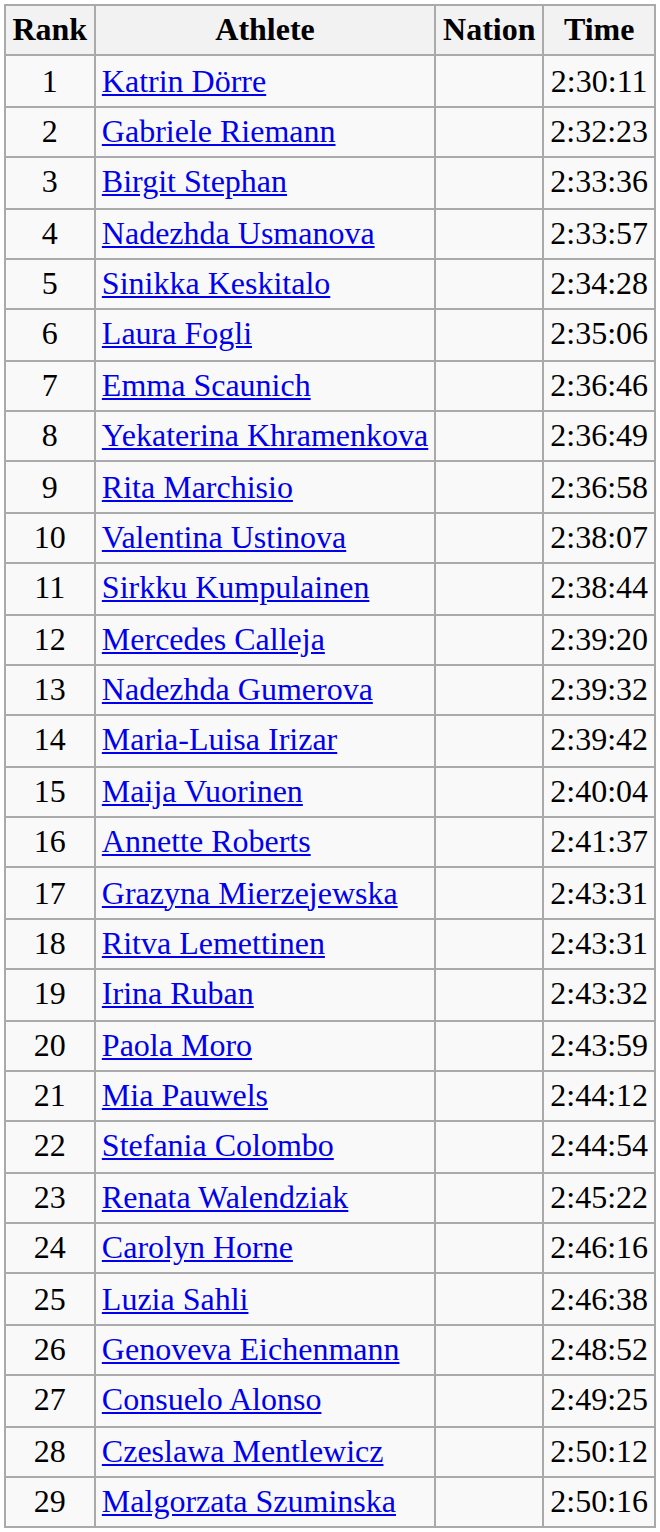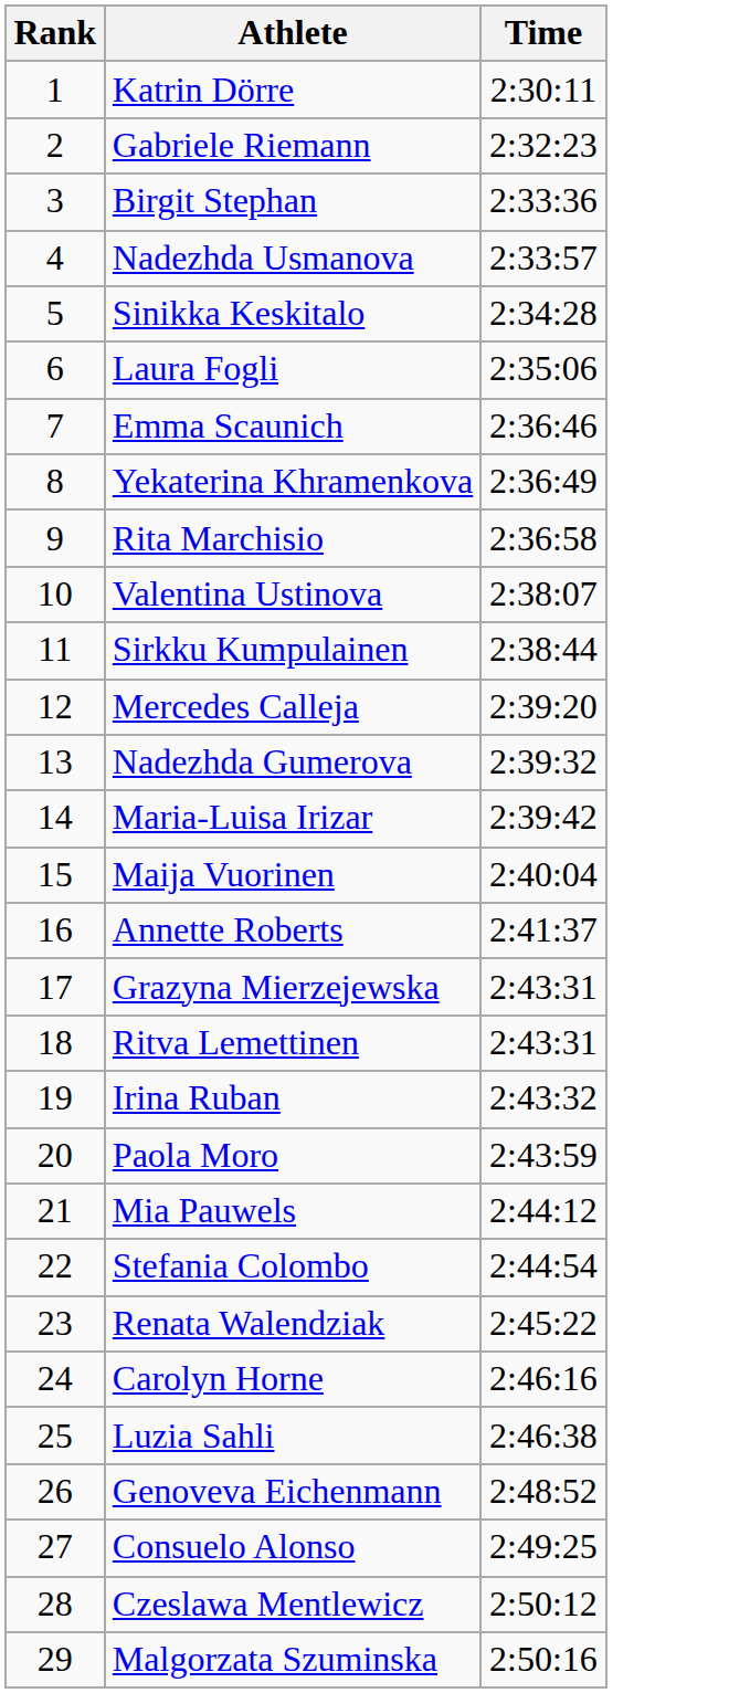- column: Nation
